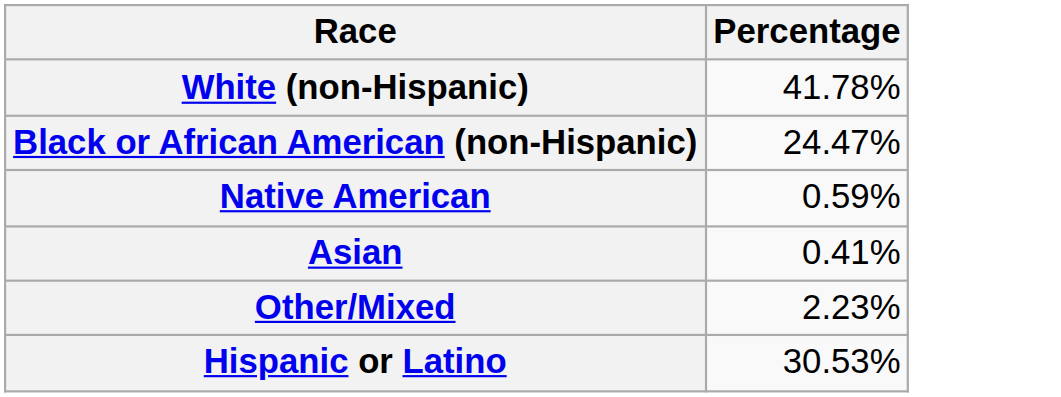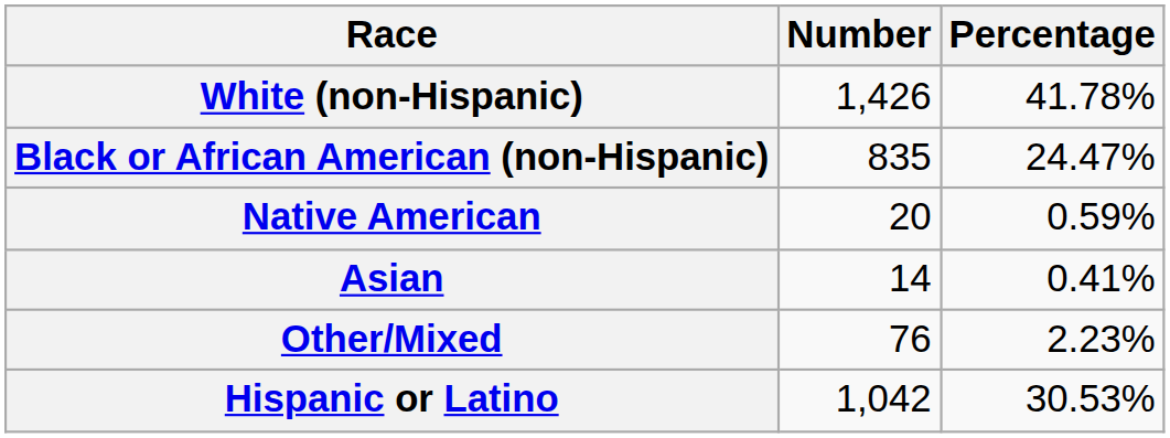+ column: Number | 1,426 | 835 | 20 | 14 | 76 | 1,042
